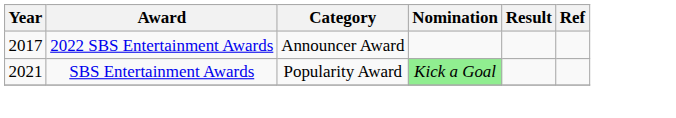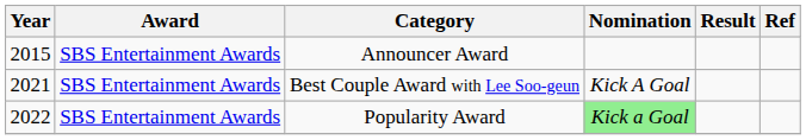Announcer Award | Year: 2017 -> 2015
Announcer Award | Award: 2022 SBS Entertainment Awards -> SBS Entertainment Awards
+ row: 2021 | SBS Entertainment Awards | Best Couple Award with Lee Soo-geun | Kick A Goal
Popularity Award | Year: 2021 -> 2022
